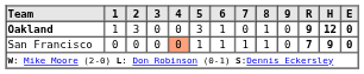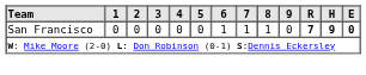- row: Oakland | 1 | 3 | 0 | 0 | 3 | 1 | 0 | 1 | 0 | 9 | 12 | 0
San Francisco | 4: lightsalmon background -> no background
San Francisco | 5: 1 -> 0
